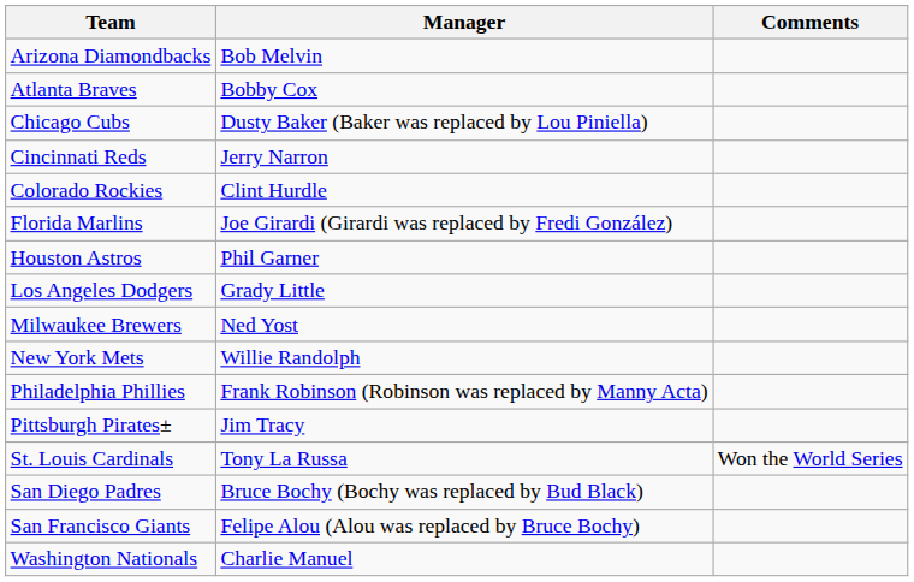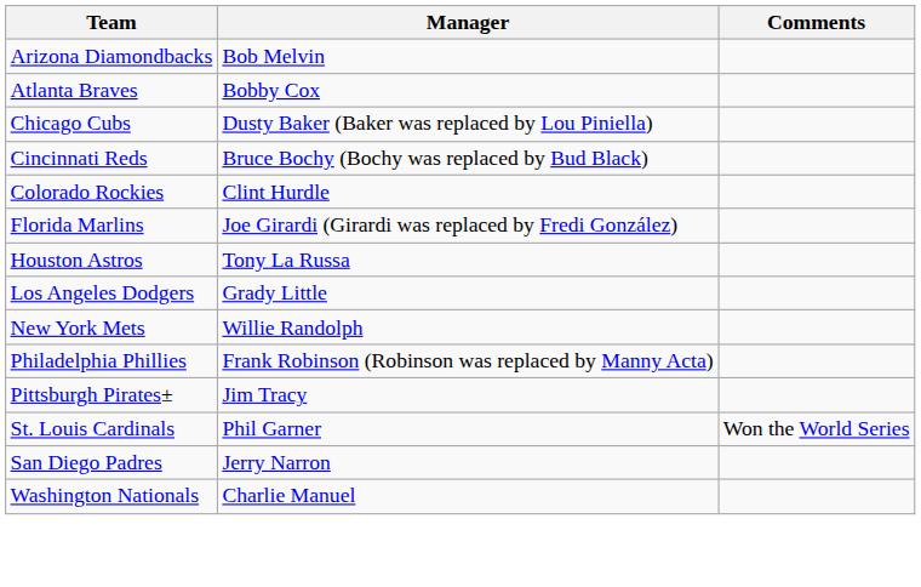Cincinnati Reds | Manager: Jerry Narron -> Bruce Bochy (Bochy was replaced by Bud Black)
Houston Astros | Manager: Phil Garner -> Tony La Russa
- row: Milwaukee Brewers | Ned Yost
St. Louis Cardinals | Manager: Tony La Russa -> Phil Garner
San Diego Padres | Manager: Bruce Bochy (Bochy was replaced by Bud Black) -> Jerry Narron
- row: San Francisco Giants | Felipe Alou (Alou was replaced by Bruce Bochy)
